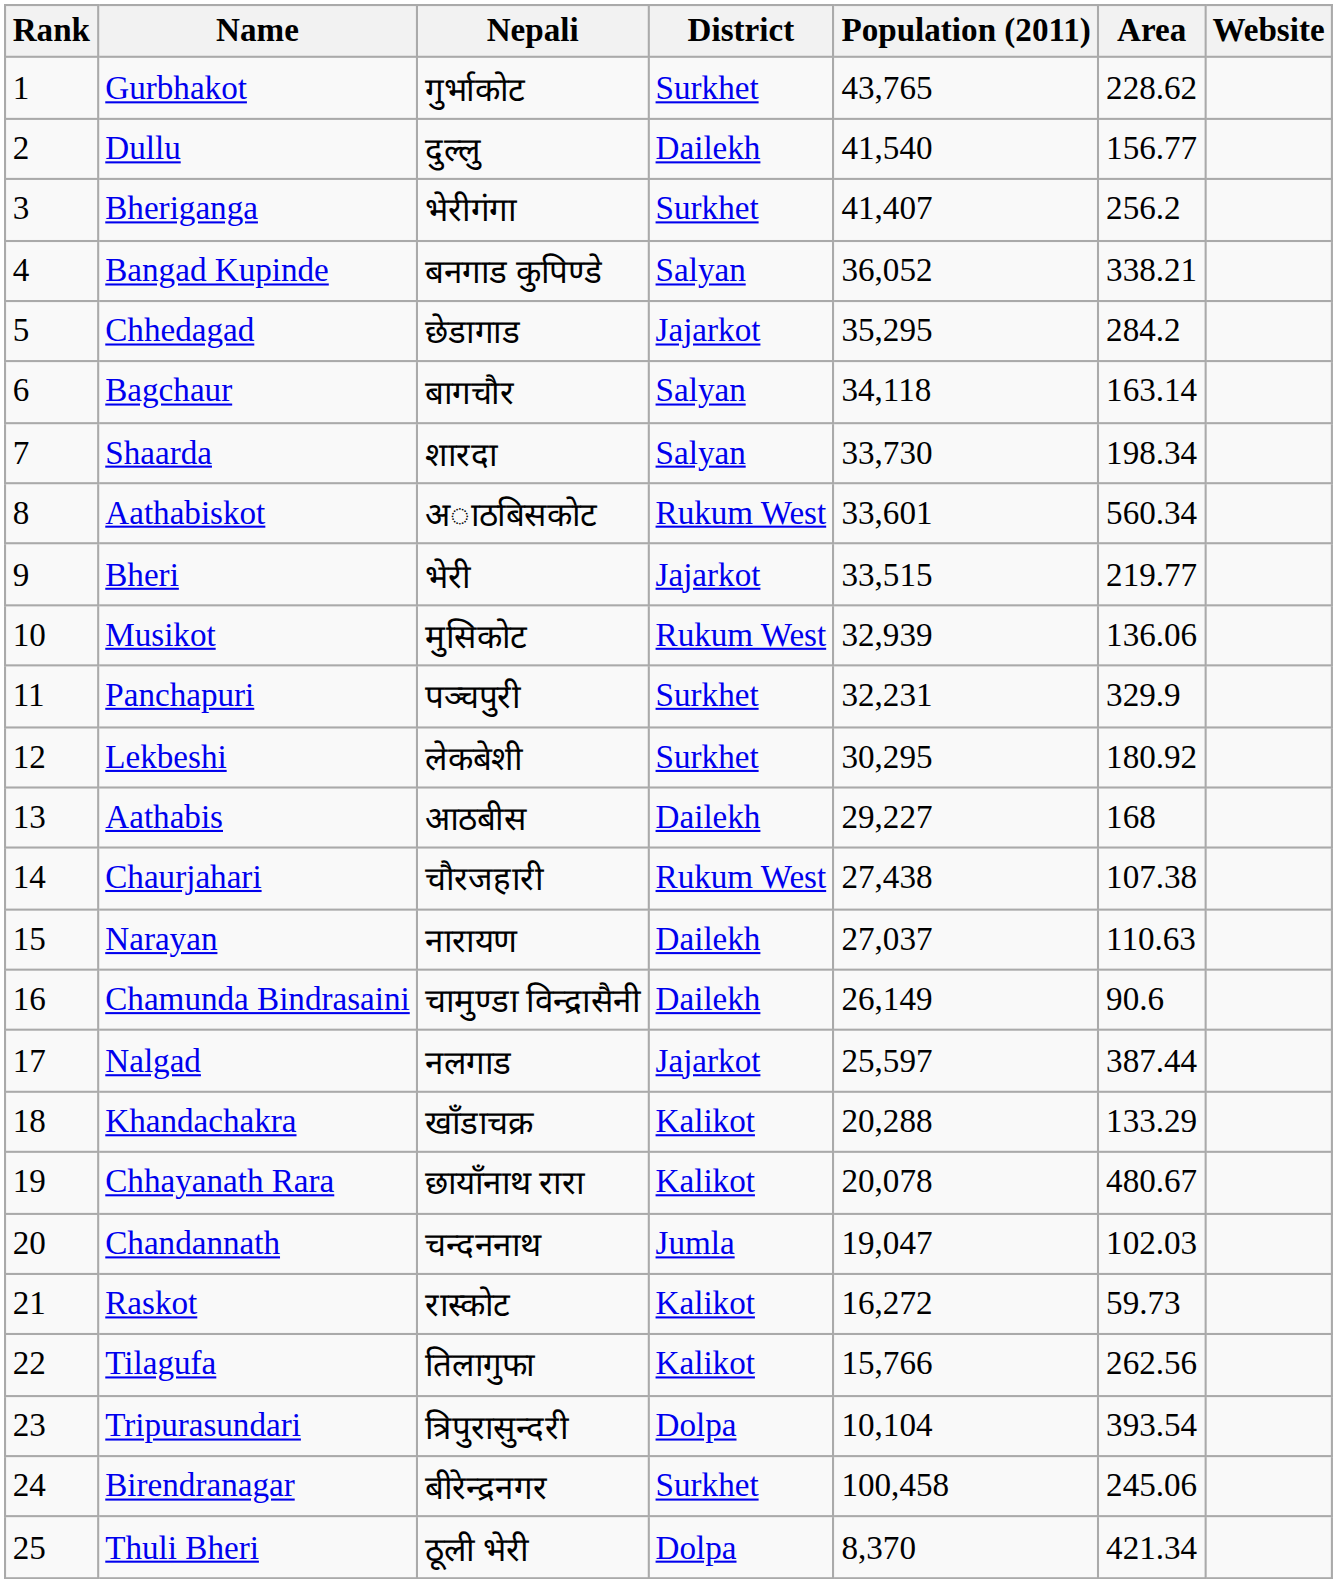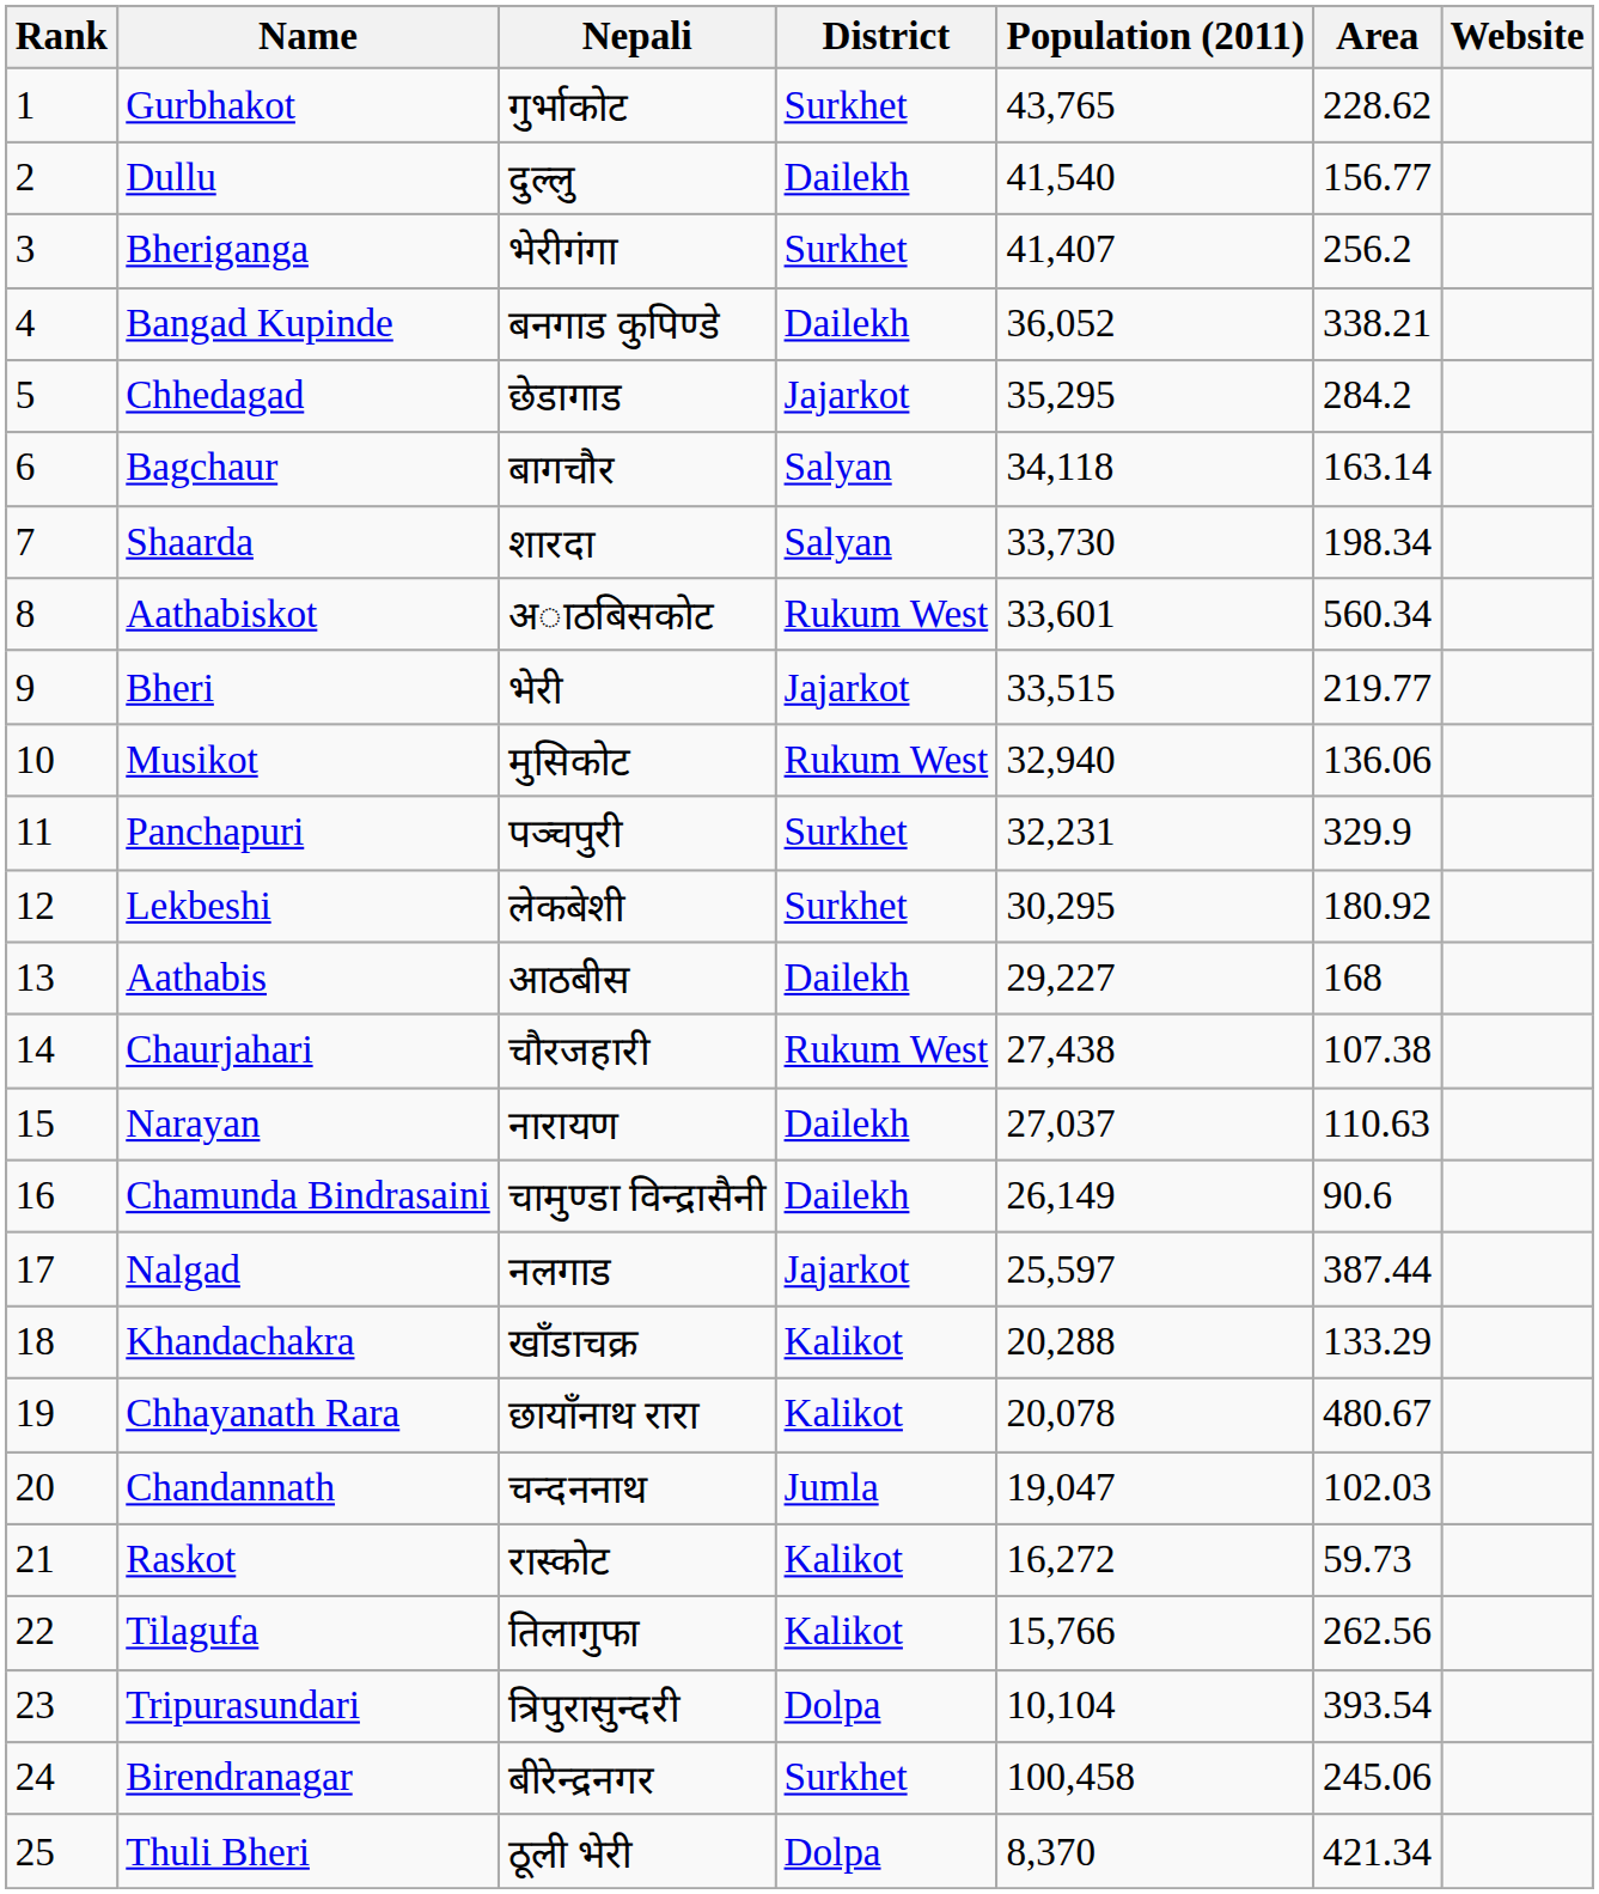Bangad Kupinde | District: Salyan -> Dailekh
Musikot | Population (2011): 32,939 -> 32,940
